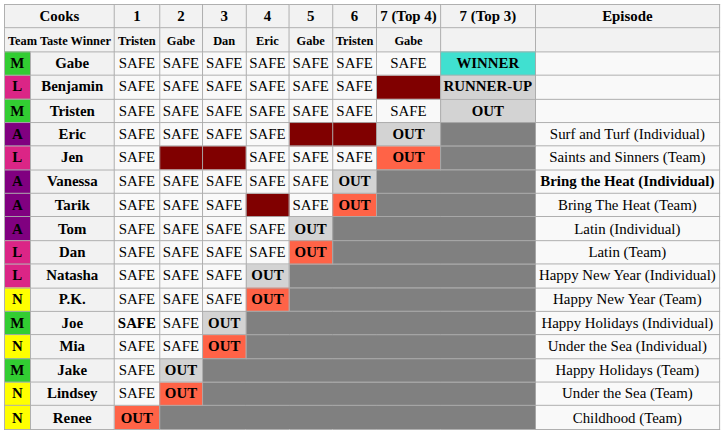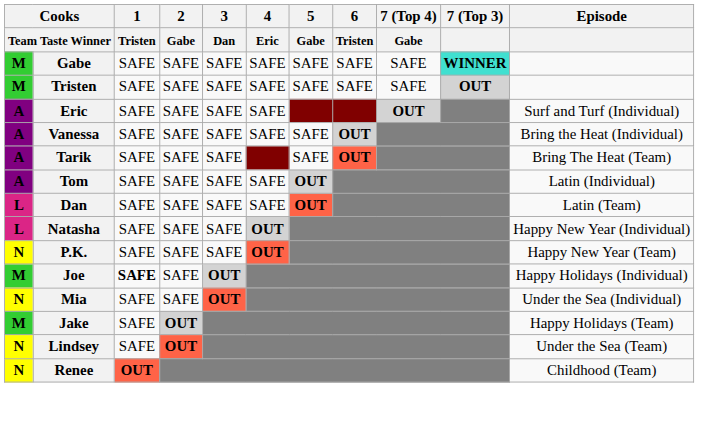- row: L | Benjamin | SAFE | SAFE | SAFE | SAFE | SAFE | SAFE | RUNNER-UP
- row: L | Jen | SAFE | SAFE | SAFE | SAFE | OUT | Saints and Sinners (Team)
Vanessa | Episode: bold -> normal
